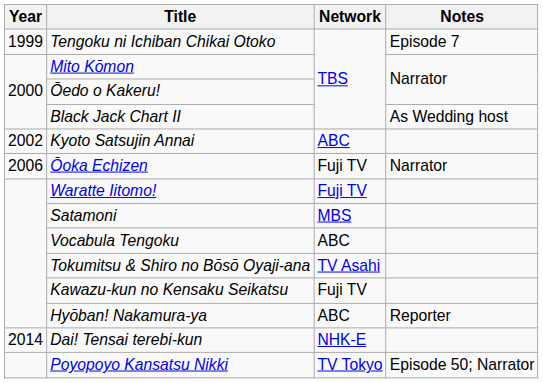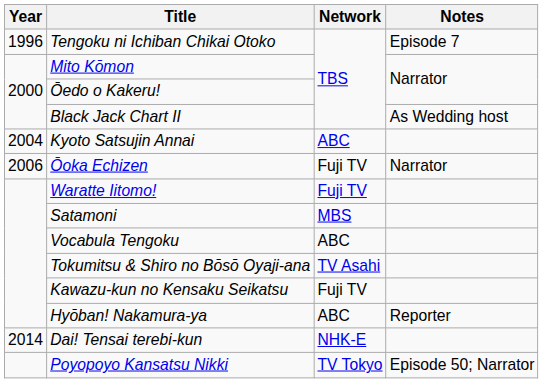Tengoku ni Ichiban Chikai Otoko | Year: 1999 -> 1996
Kyoto Satsujin Annai | Year: 2002 -> 2004
